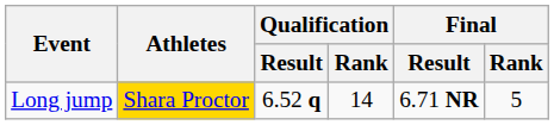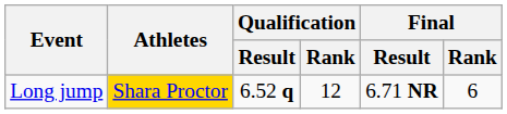Long jump | Qualification / Rank: 14 -> 12
Long jump | Final / Rank: 5 -> 6
